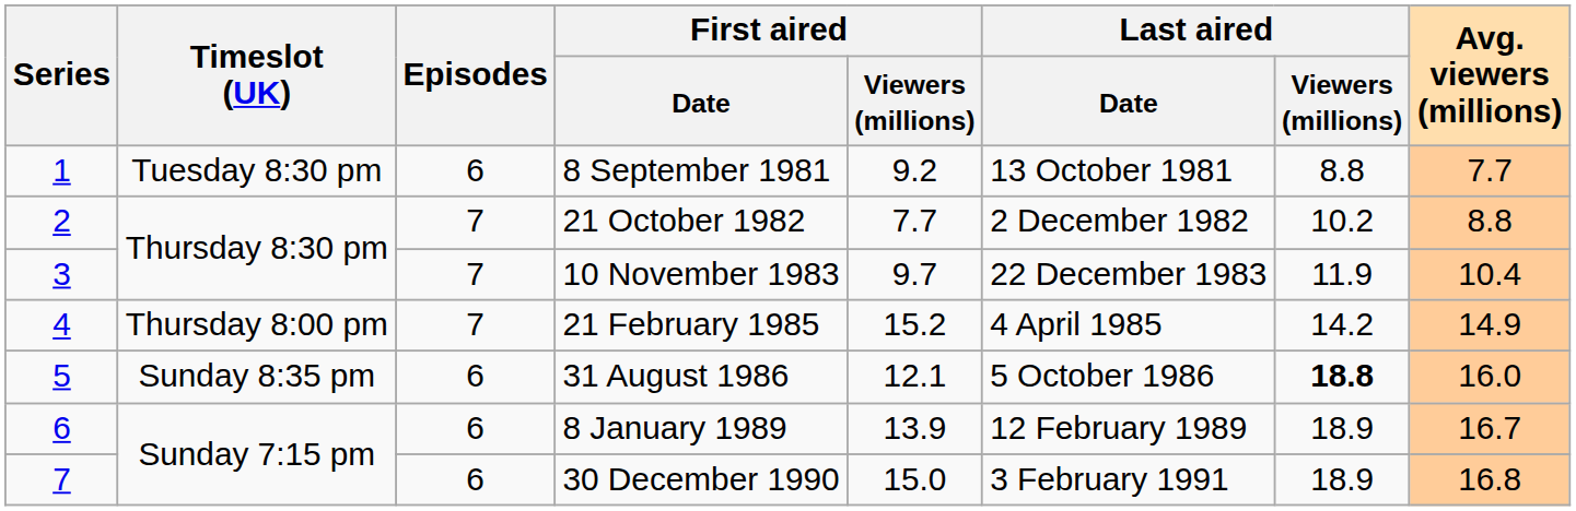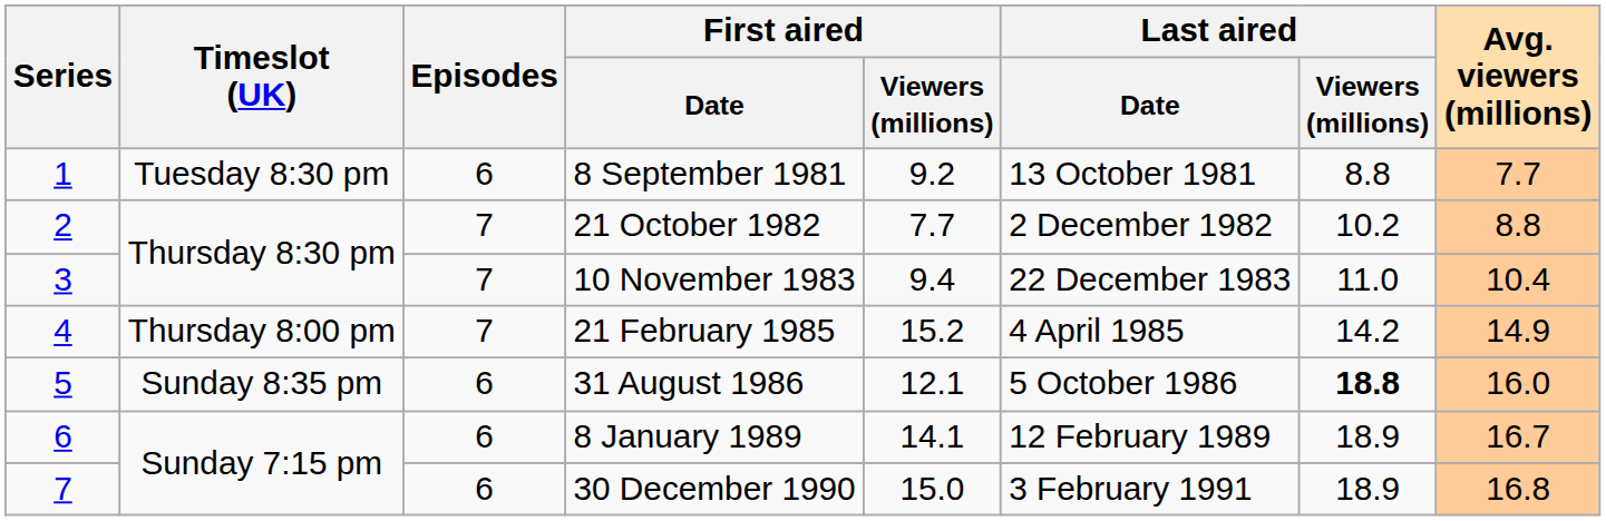10 November 1983 | First aired / Viewers (millions): 9.7 -> 9.4
10 November 1983 | Last aired / Viewers (millions): 11.9 -> 11.0
8 January 1989 | First aired / Viewers (millions): 13.9 -> 14.1
